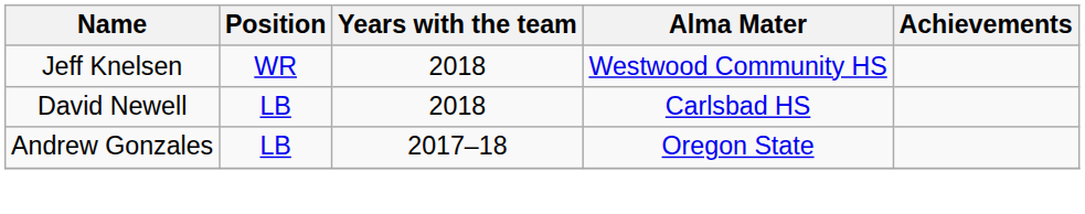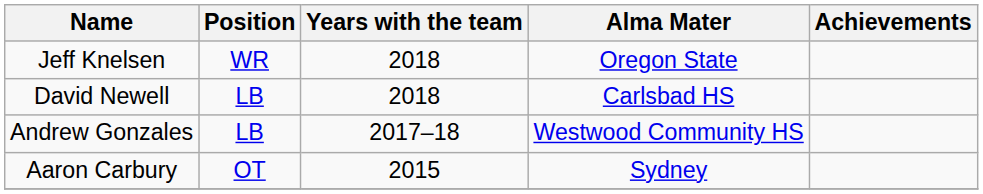Jeff Knelsen | Alma Mater: Westwood Community HS -> Oregon State
Andrew Gonzales | Alma Mater: Oregon State -> Westwood Community HS
+ row: Aaron Carbury | OT | 2015 | Sydney
